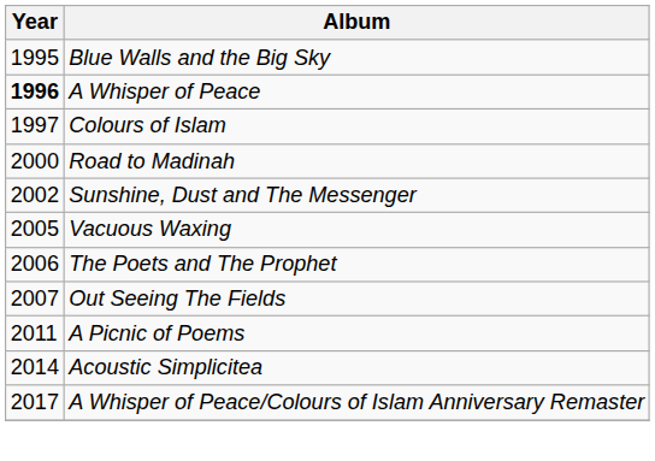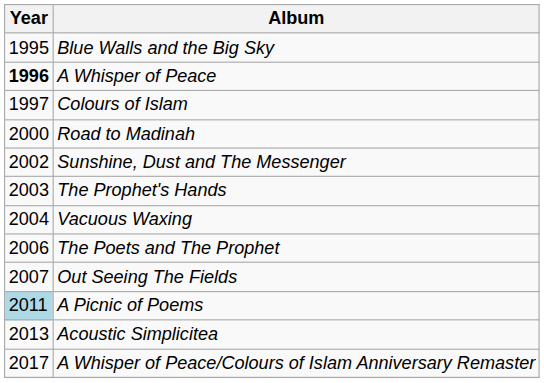+ row: 2003 | The Prophet's Hands
Vacuous Waxing | Year: 2005 -> 2004
A Picnic of Poems | Year: no background -> lightblue background
Acoustic Simplicitea | Year: 2014 -> 2013
